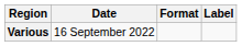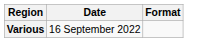- column: Label
